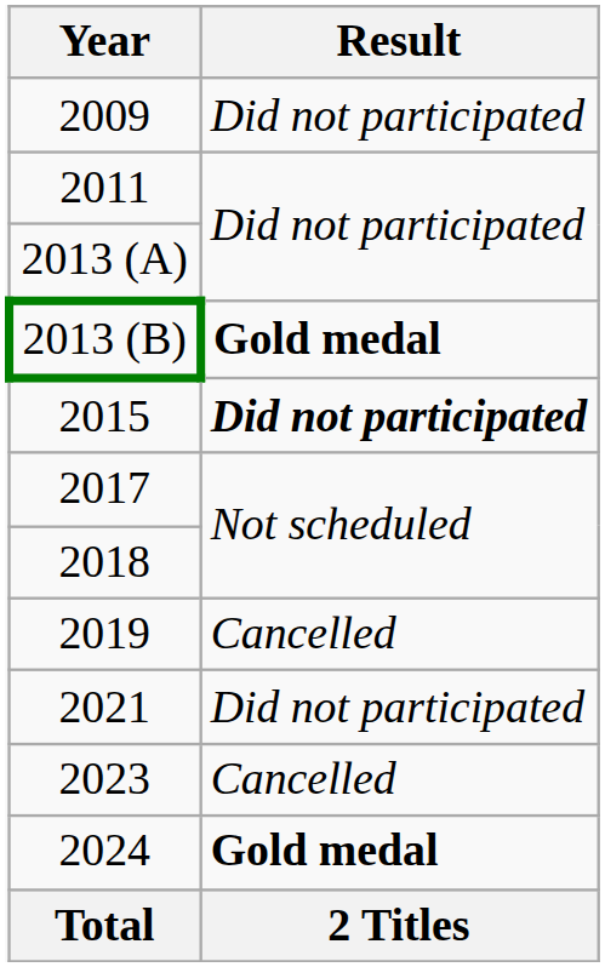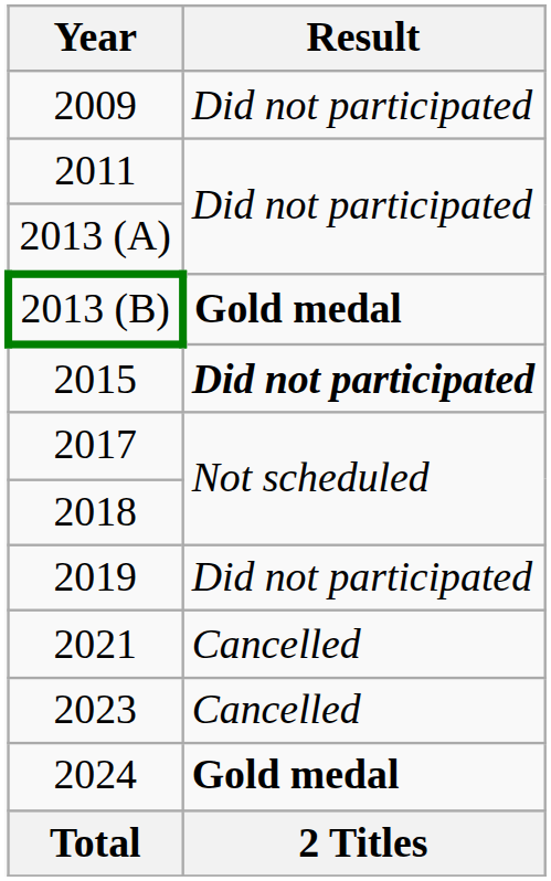2019 | Result: Cancelled -> Did not participated
2021 | Result: Did not participated -> Cancelled
